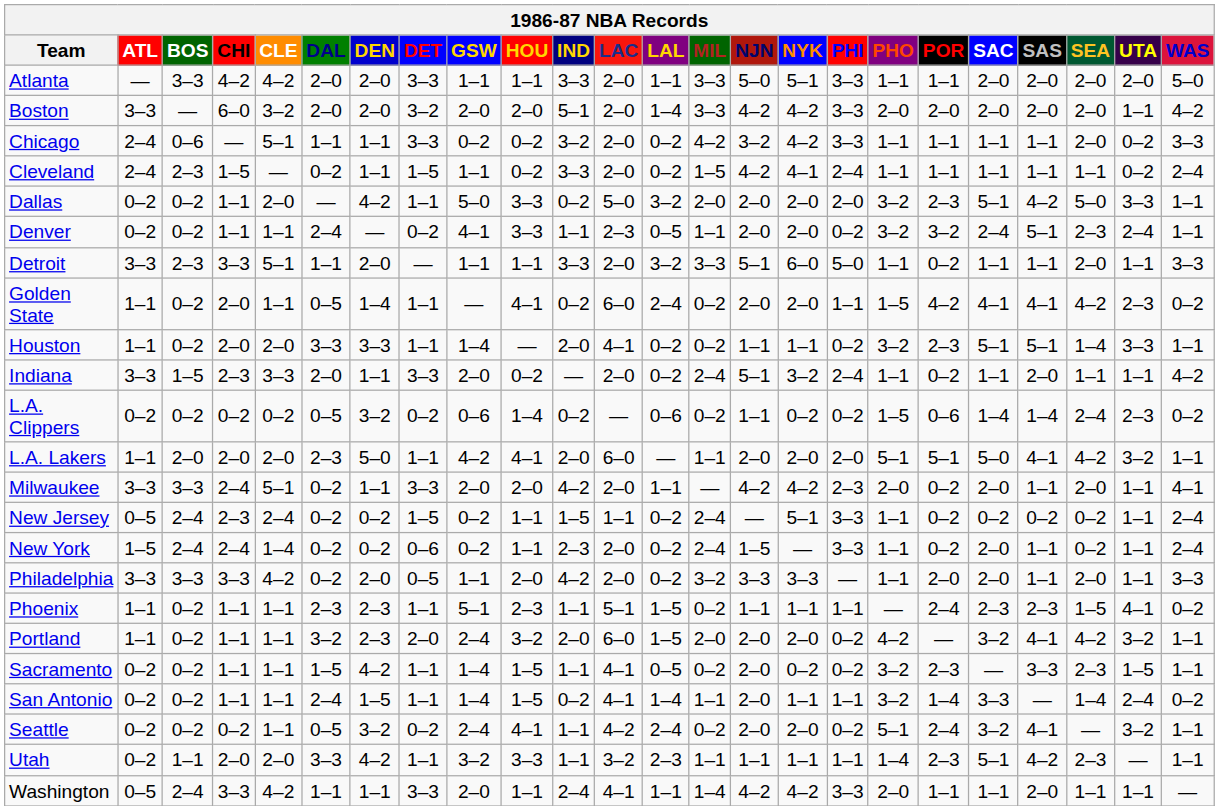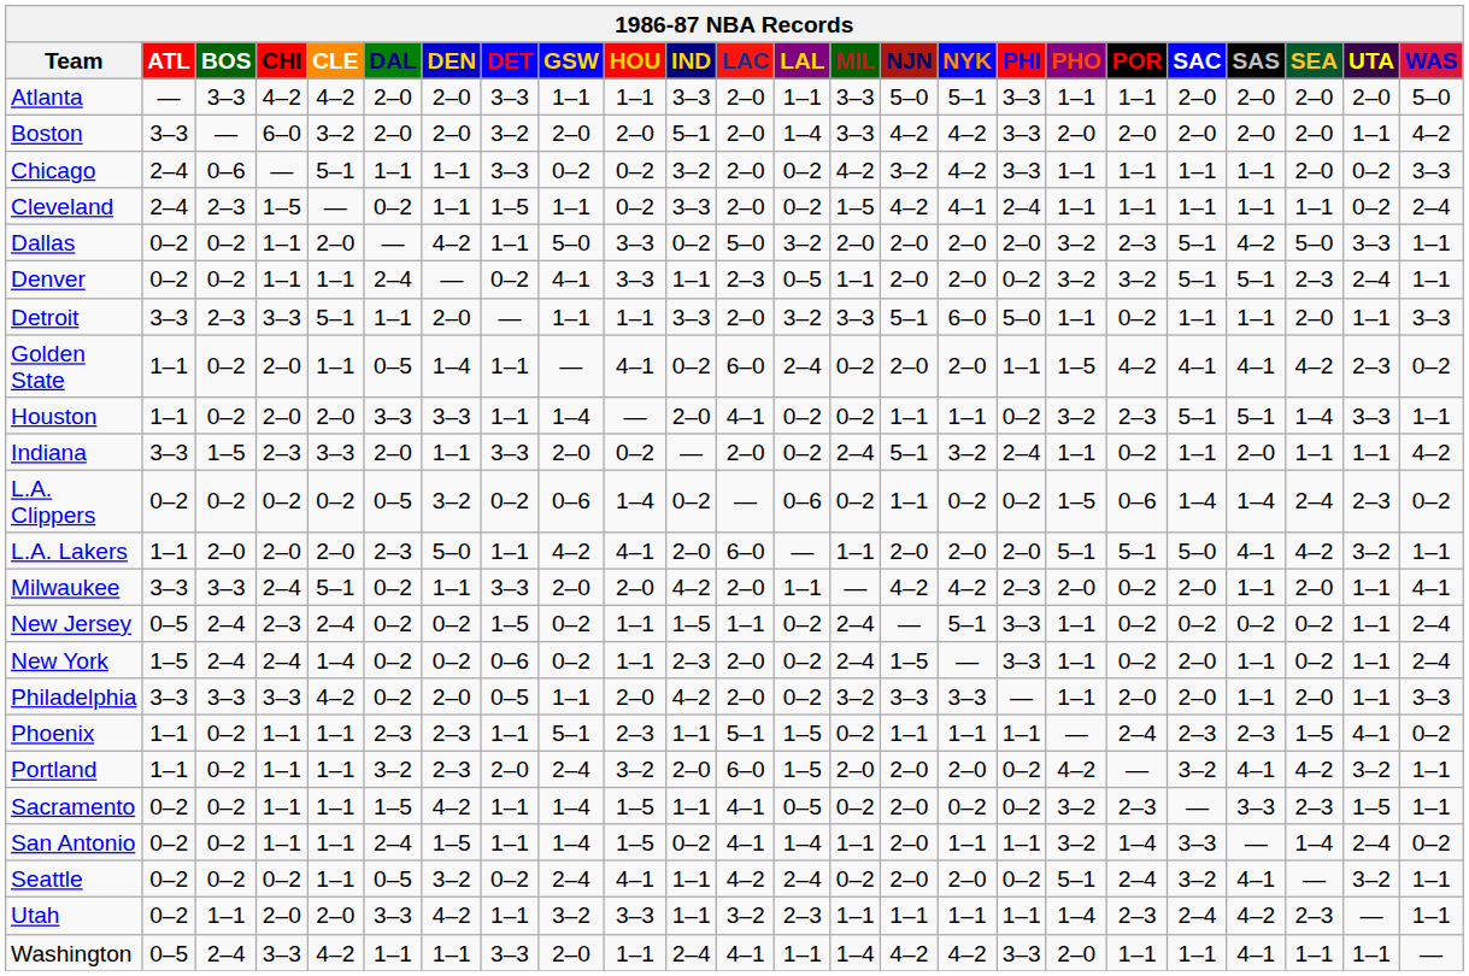Denver | SAC: 2–4 -> 5–1
Utah | SAC: 5–1 -> 2–4
Washington | SAS: 2–0 -> 4–1
